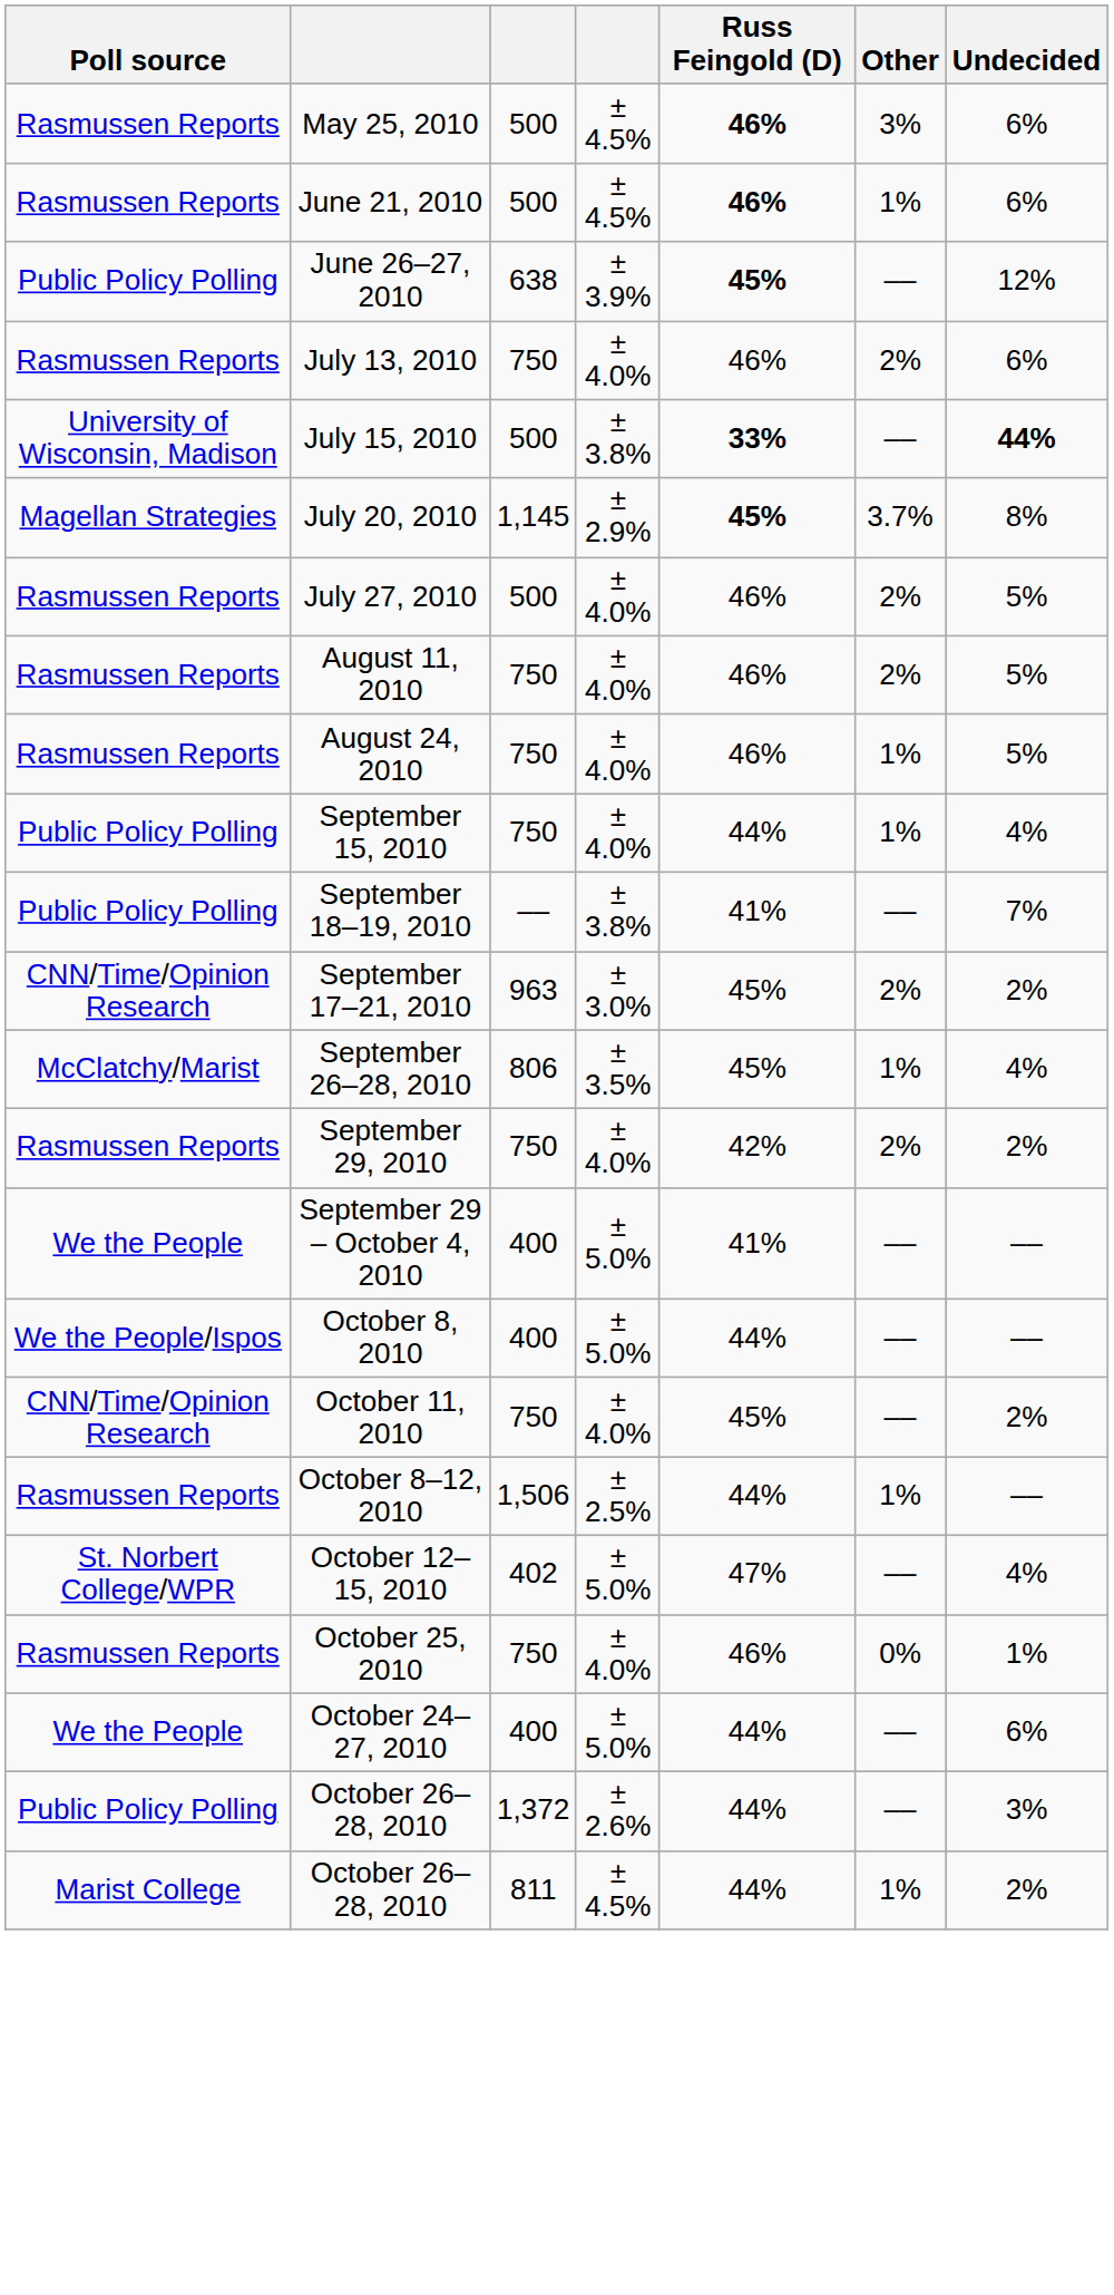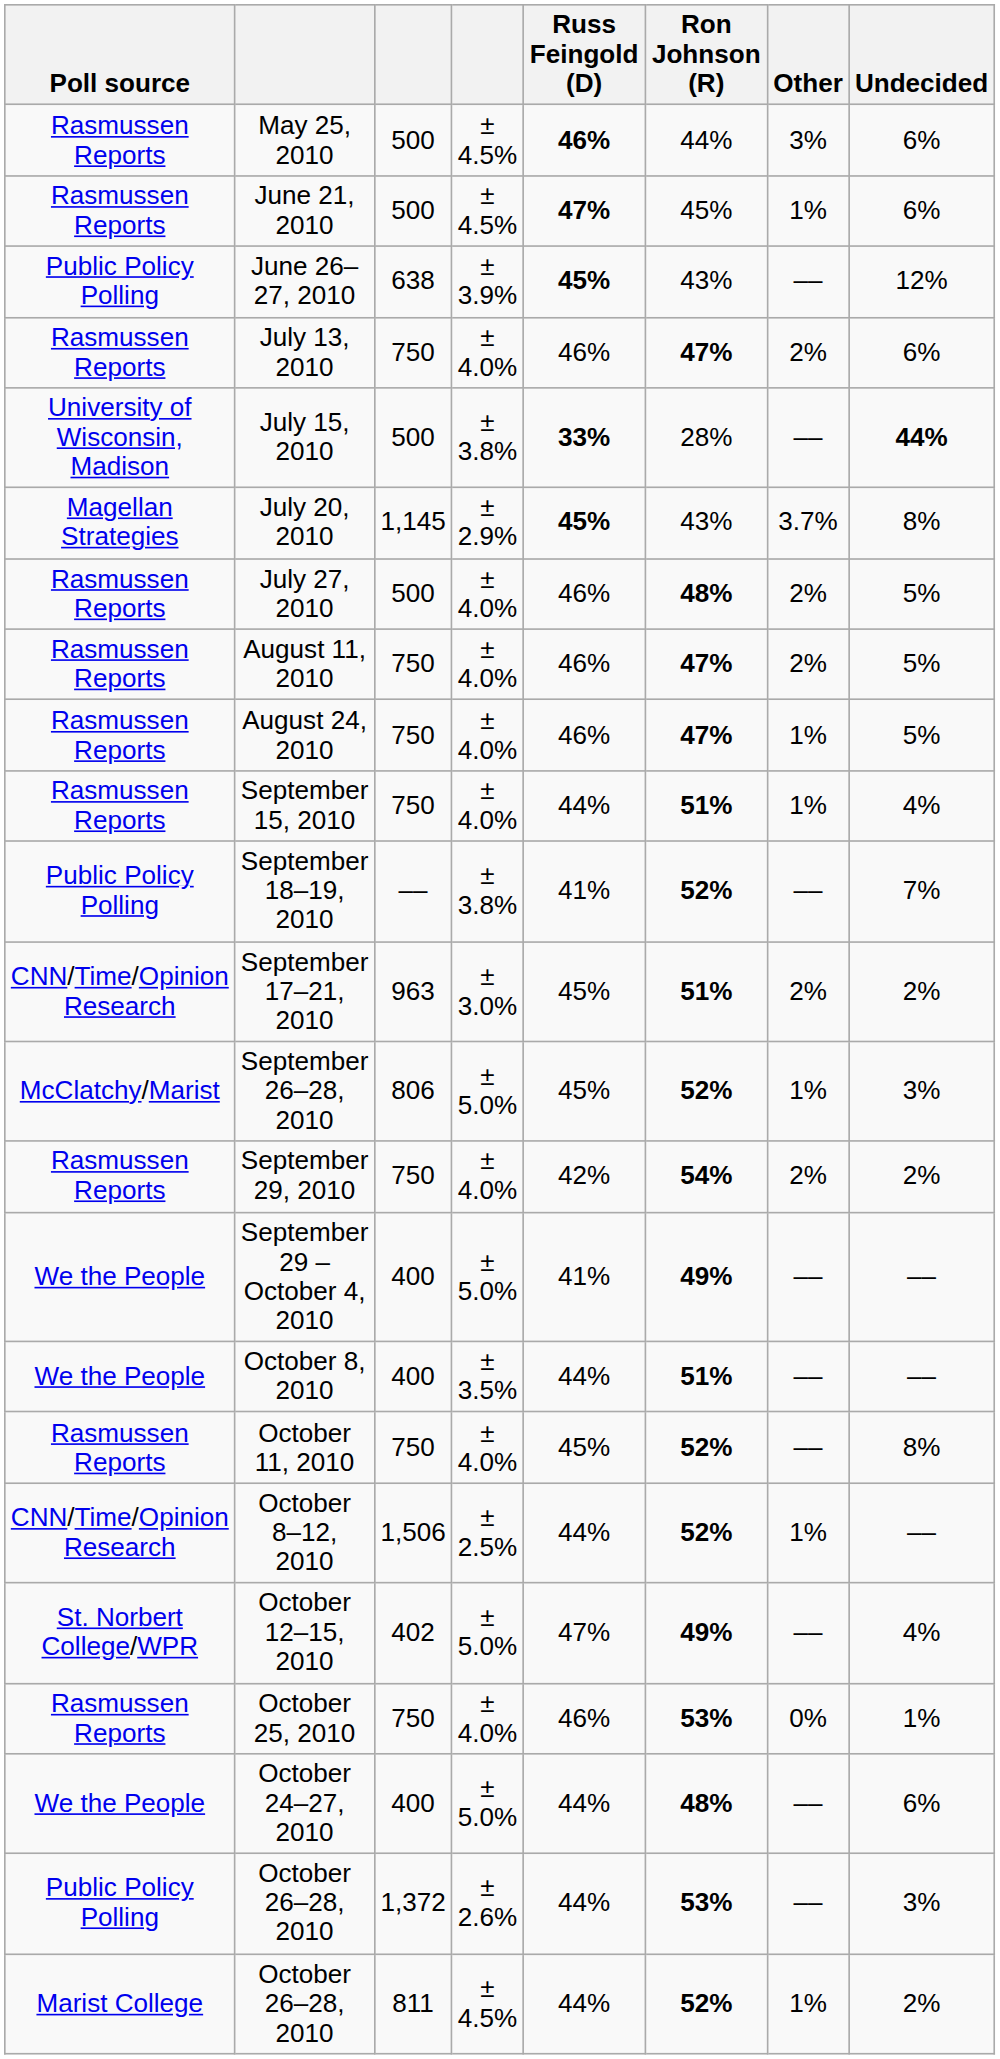+ column: Ron Johnson (R) | 44% | 45% | 43% | 47% | 28% | 43% | 48% | 47% | 47% | 51% | 52% | 51% | 52% | 54% | 49% | 51% | 52% | 52% | 49% | 53% | 48% | 53% | 52%
June 21, 2010 | Russ Feingold (D): 46% -> 47%
September 15, 2010 | Poll source: Public Policy Polling -> Rasmussen Reports
September 26–28, 2010 | column 4: ± 3.5% -> ± 5.0%
September 26–28, 2010 | Undecided: 4% -> 3%
October 8, 2010 | Poll source: We the People/Ispos -> We the People
October 8, 2010 | column 4: ± 5.0% -> ± 3.5%
October 11, 2010 | Poll source: CNN/Time/Opinion Research -> Rasmussen Reports
October 11, 2010 | Undecided: 2% -> 8%
October 8–12, 2010 | Poll source: Rasmussen Reports -> CNN/Time/Opinion Research
